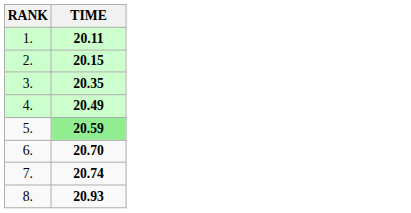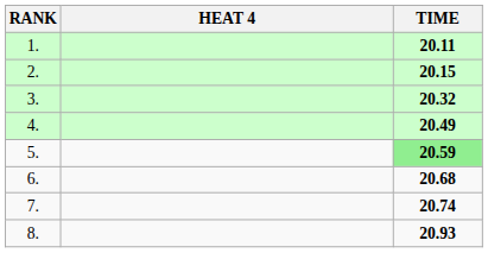+ column: HEAT 4
3. | TIME: 20.35 -> 20.32
6. | TIME: 20.70 -> 20.68
